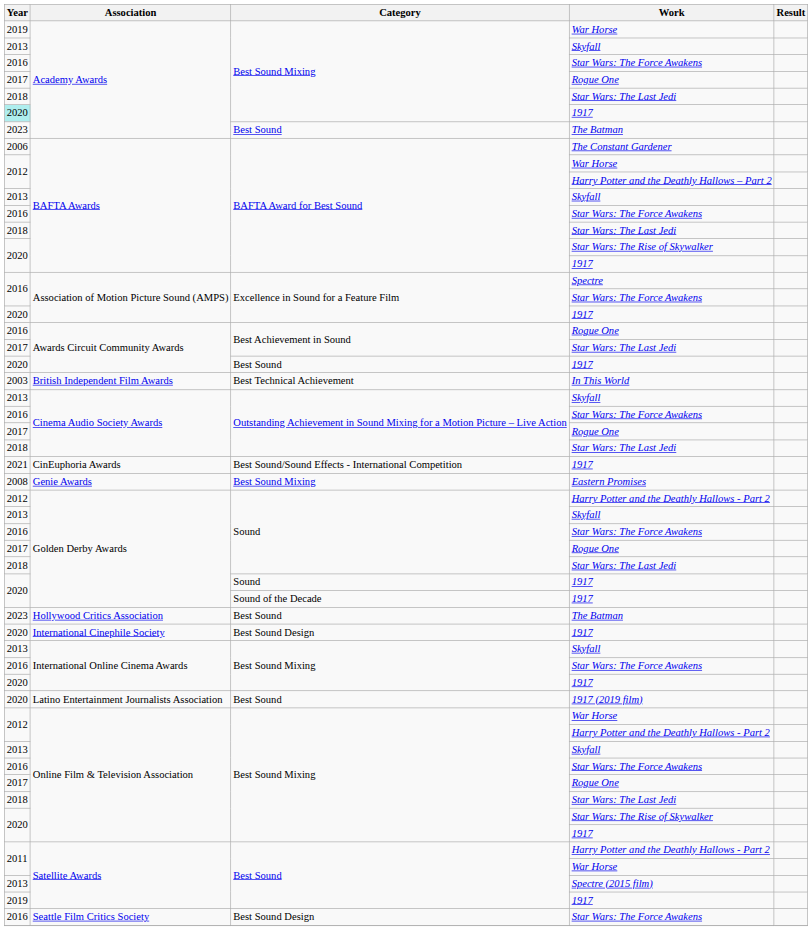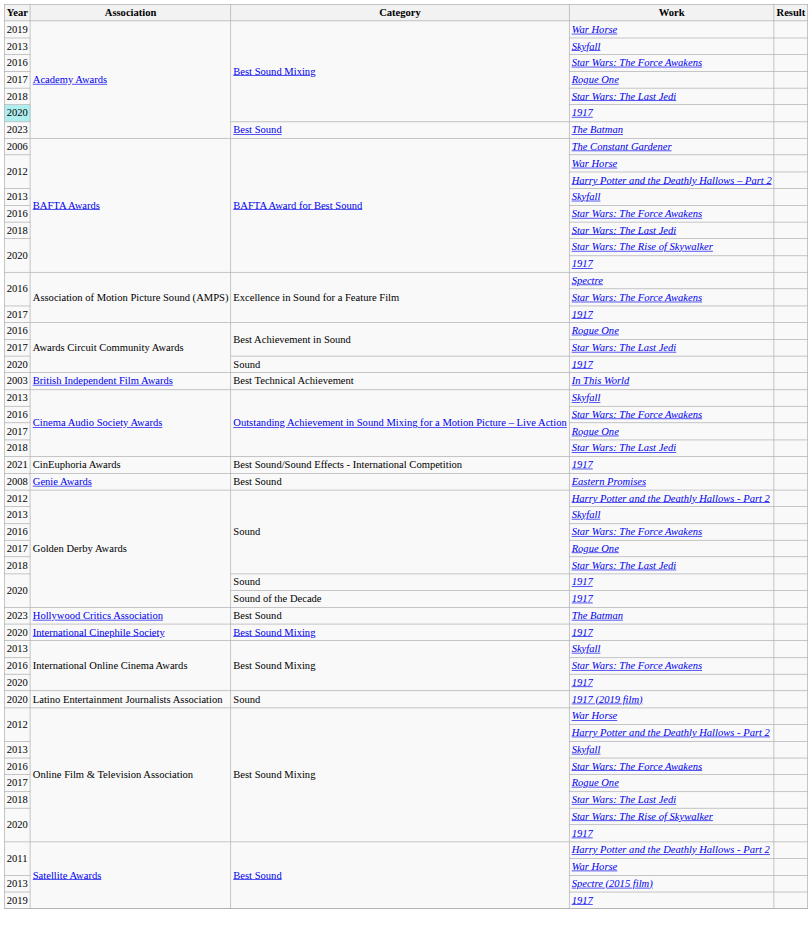Association of Motion Picture Sound (AMPS) / 1917 | Year: 2020 -> 2017
Awards Circuit Community Awards / 1917 | Category: Best Sound -> Sound
Genie Awards | Category: Best Sound Mixing -> Best Sound
International Cinephile Society | Category: Best Sound Design -> Best Sound Mixing
Latino Entertainment Journalists Association | Category: Best Sound -> Sound
- row: 2016 | Seattle Film Critics Society | Best Sound Design | Star Wars: The Force Awakens
